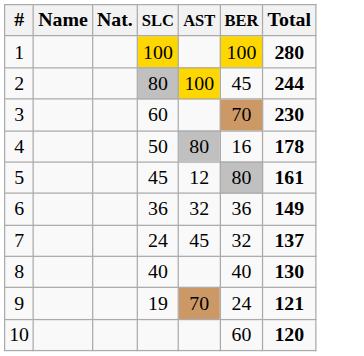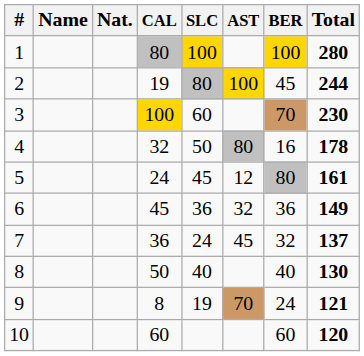+ column: CAL | 80 | 19 | 100 | 32 | 24 | 45 | 36 | 50 | 8 | 60
